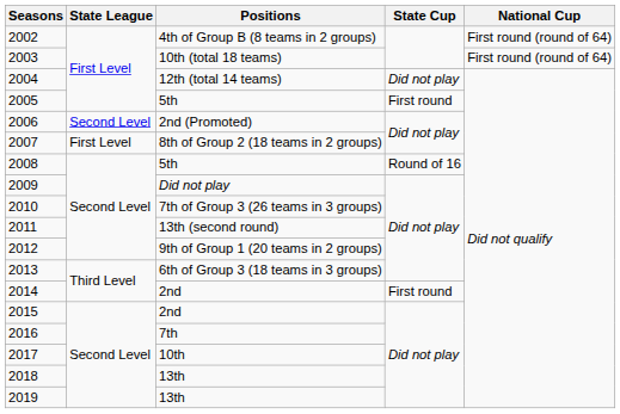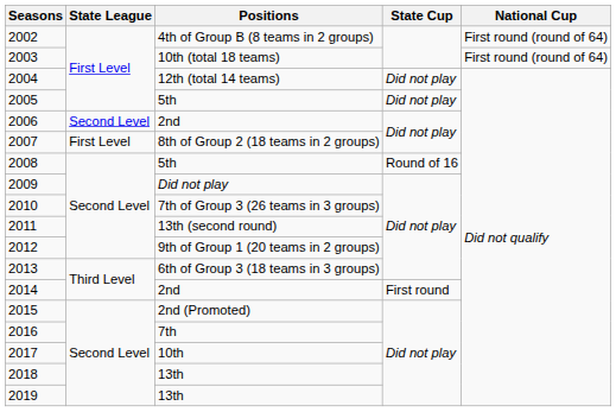2005 | State Cup: First round -> Did not play
2006 | Positions: 2nd (Promoted) -> 2nd
2015 | Positions: 2nd -> 2nd (Promoted)
